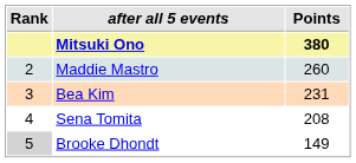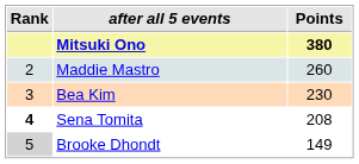Bea Kim | Points: 231 -> 230
Sena Tomita | Rank: normal -> bold
